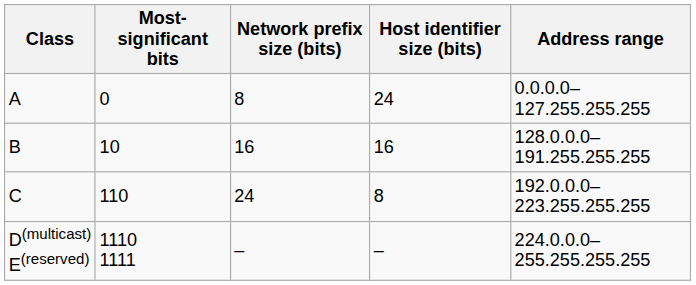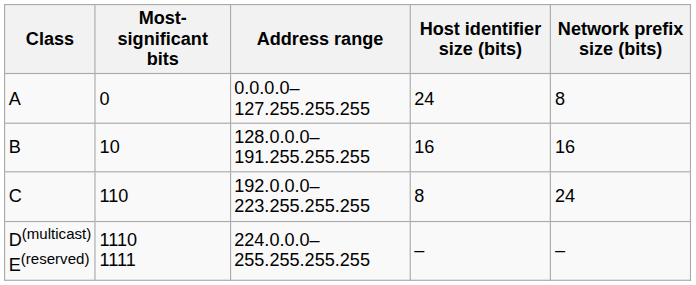columns swapped: Network prefix size (bits) <-> Address range
